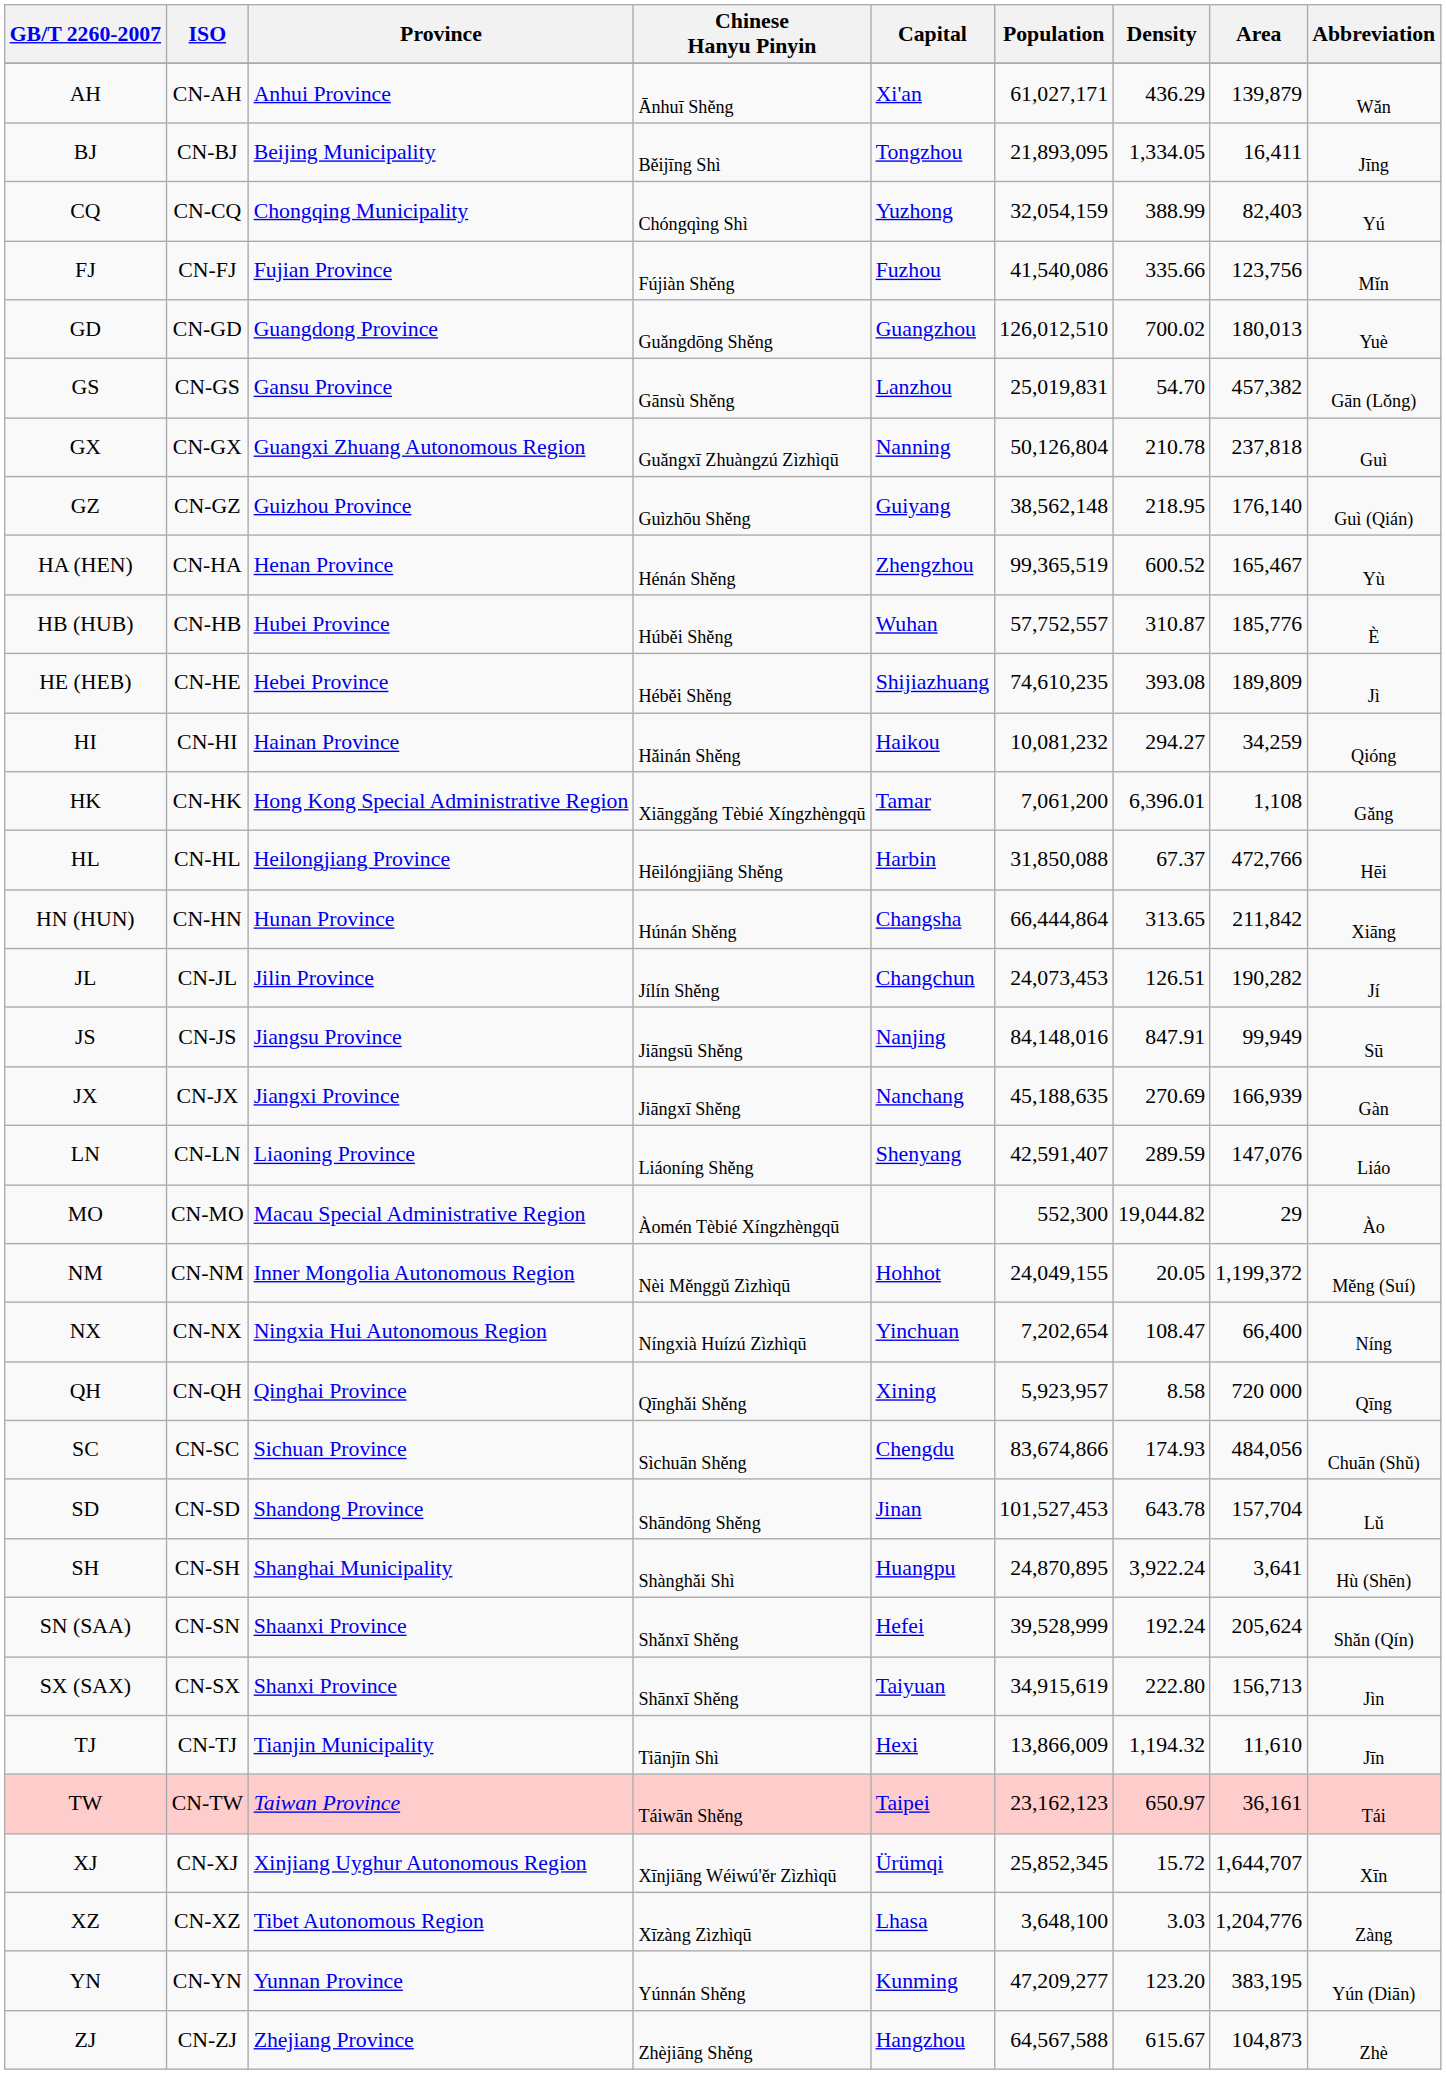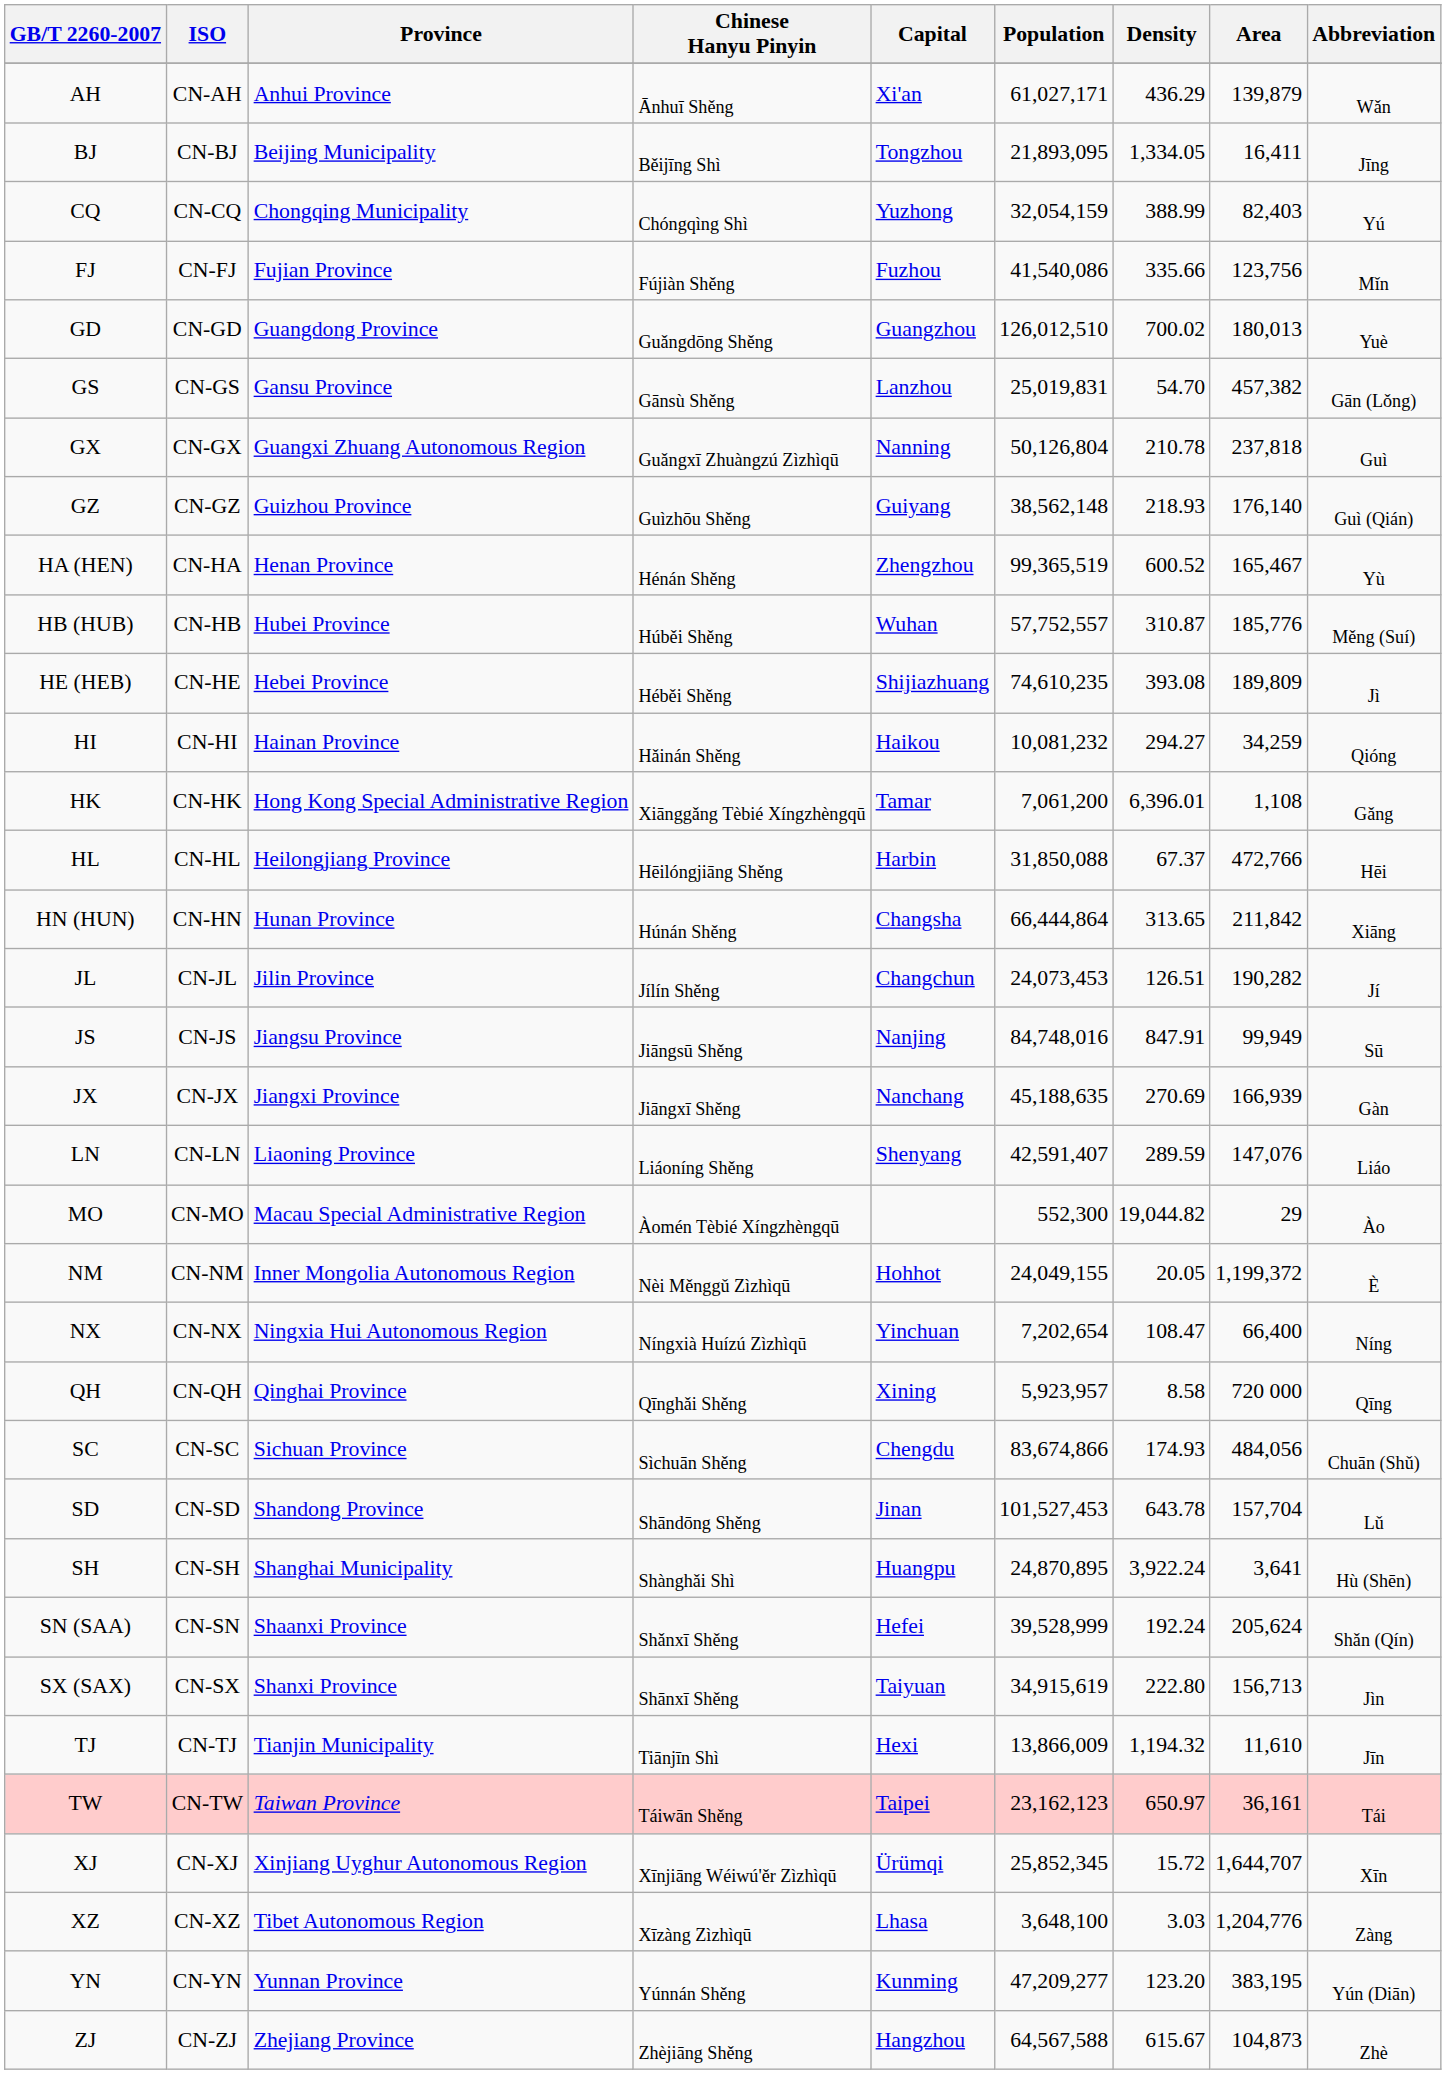GZ | Density: 218.95 -> 218.93
HB (HUB) | Abbreviation: È -> Měng (Suí)
JS | Population: 84,148,016 -> 84,748,016
NM | Abbreviation: Měng (Suí) -> È
